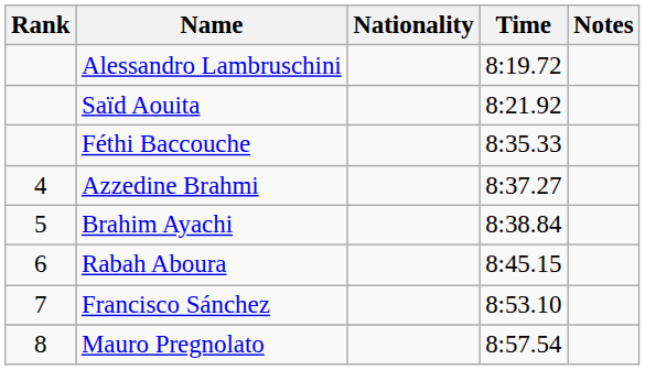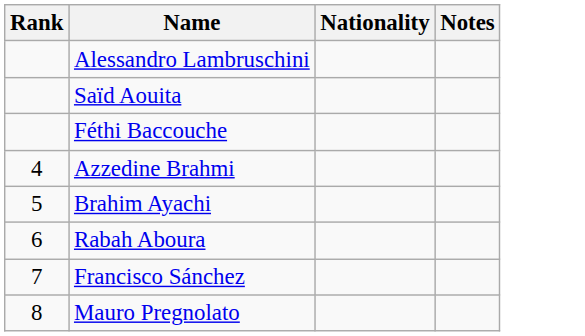- column: Time | 8:19.72 | 8:21.92 | 8:35.33 | 8:37.27 | 8:38.84 | 8:45.15 | 8:53.10 | 8:57.54
